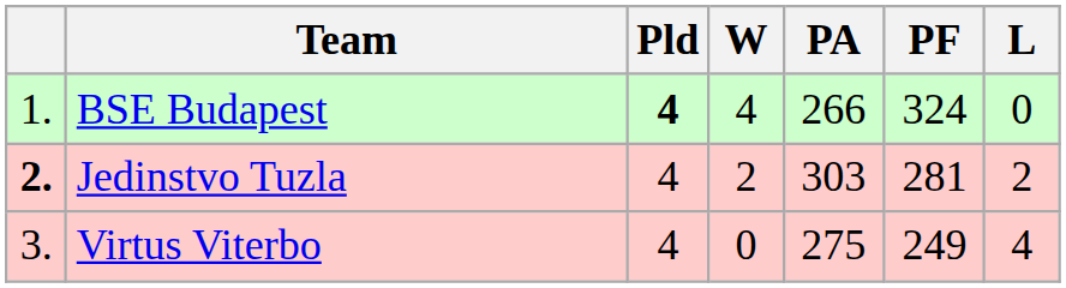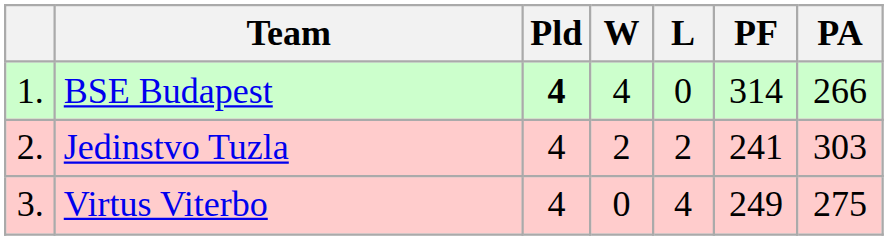columns swapped: L <-> PA
BSE Budapest | PF: 324 -> 314
Jedinstvo Tuzla | column 1: bold -> normal
Jedinstvo Tuzla | PF: 281 -> 241
